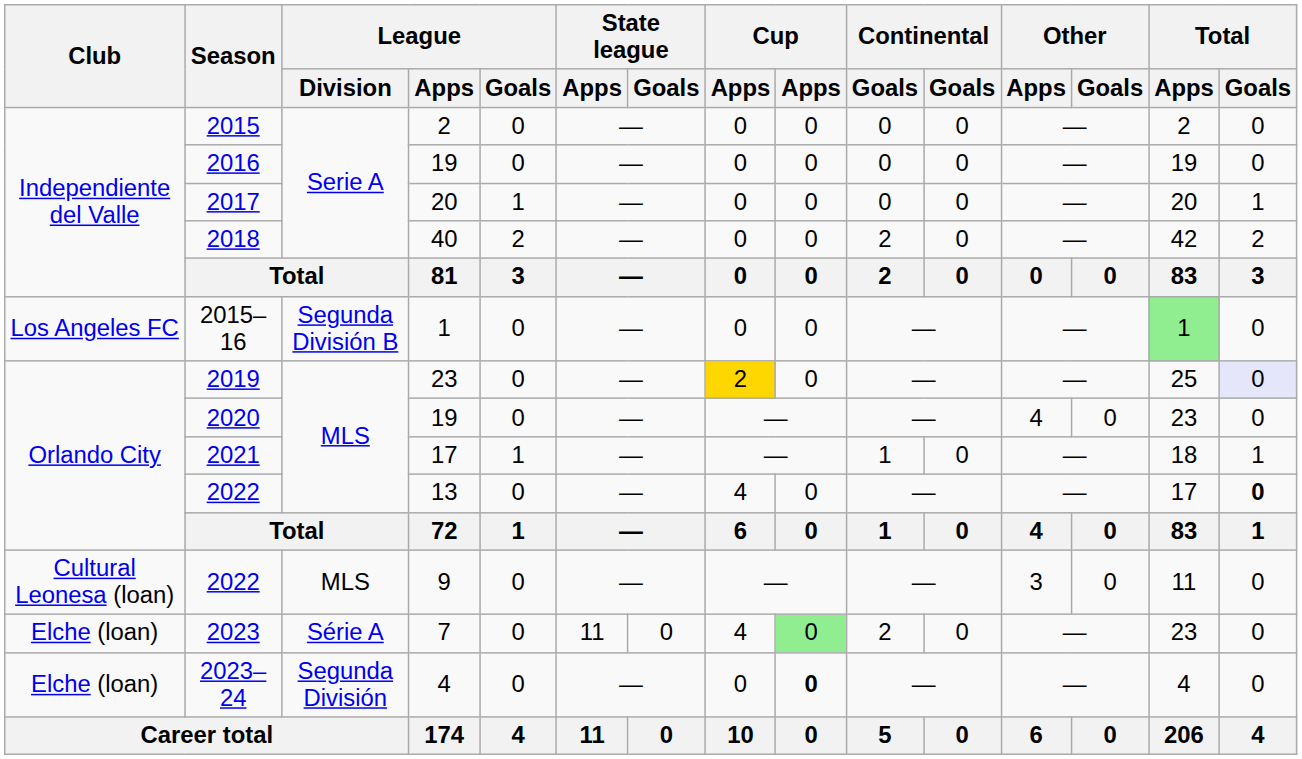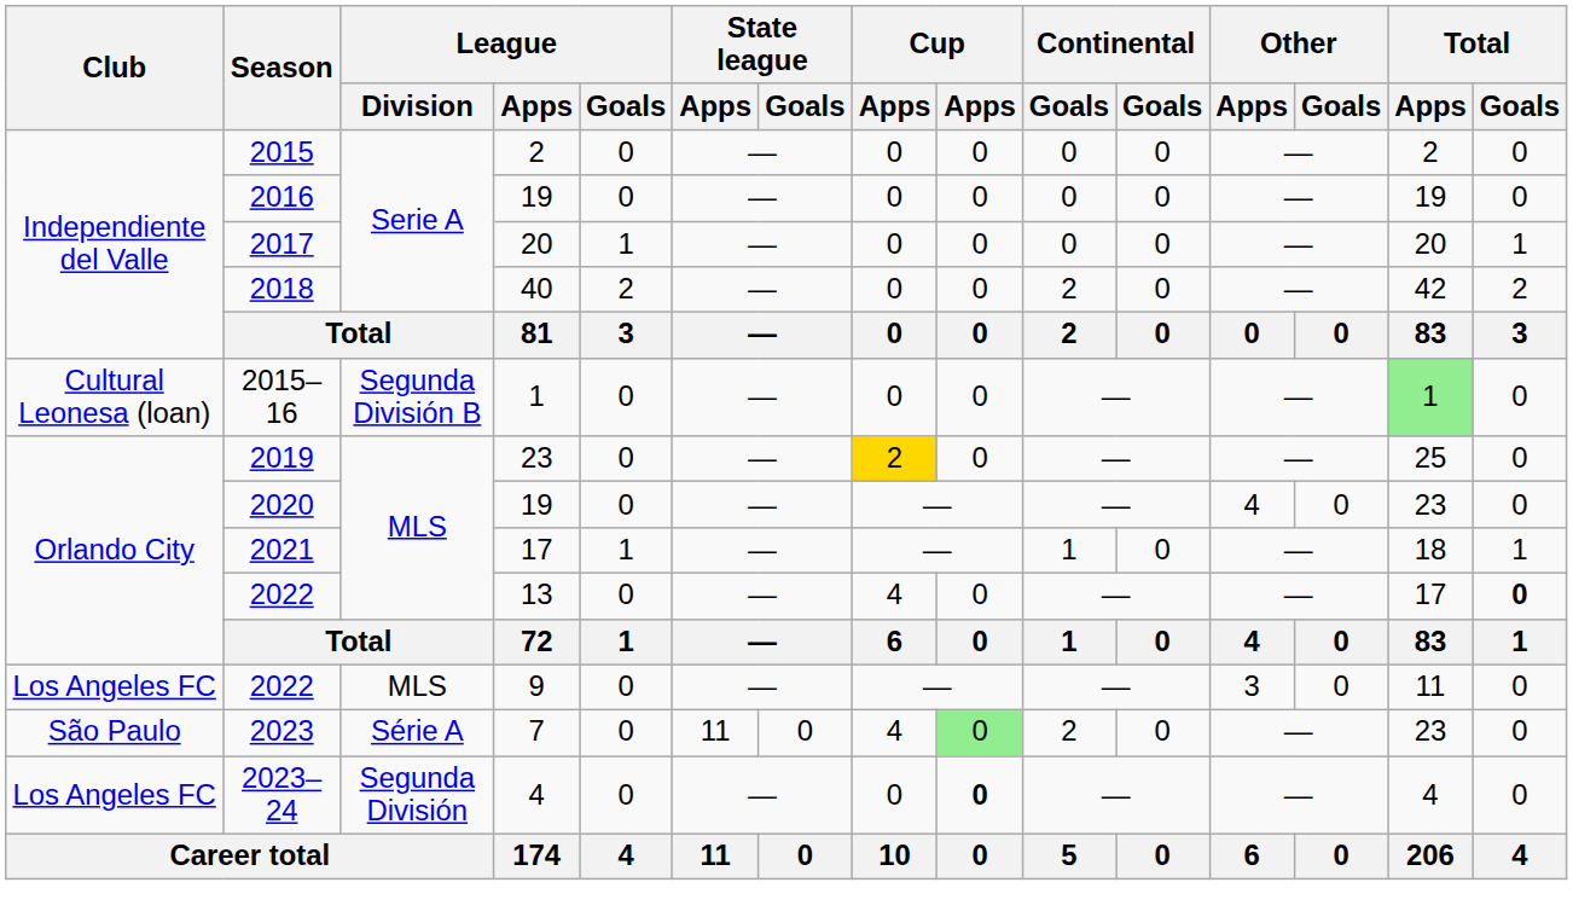2015–16 | Club: Los Angeles FC -> Cultural Leonesa (loan)
2019 | Total / Goals: lavender background -> no background
2022 / 9 | Club: Cultural Leonesa (loan) -> Los Angeles FC
2023 | Club: Elche (loan) -> São Paulo
2023–24 | Club: Elche (loan) -> Los Angeles FC
